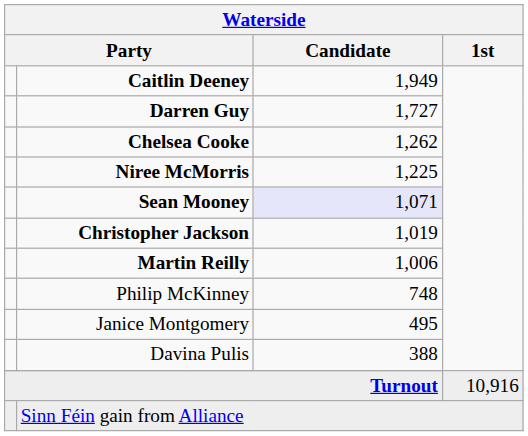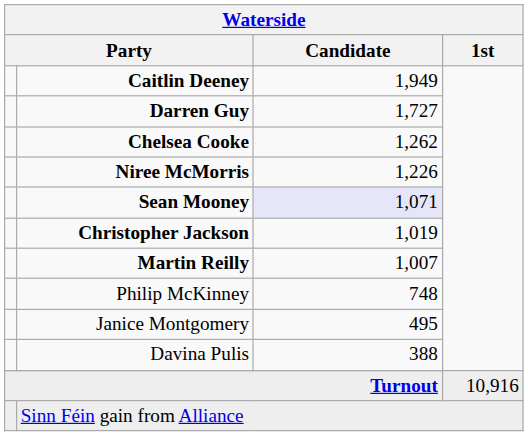Niree McMorris | Waterside / Candidate: 1,225 -> 1,226
Martin Reilly | Waterside / Candidate: 1,006 -> 1,007
